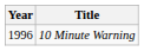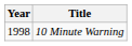10 Minute Warning | Year: 1996 -> 1998
